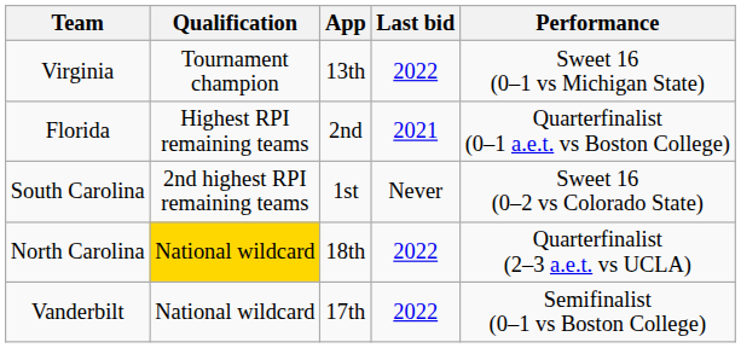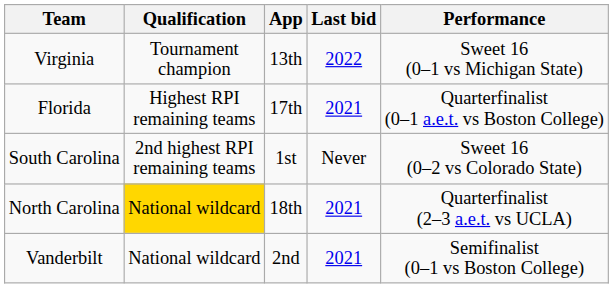Florida | App: 2nd -> 17th
North Carolina | Last bid: 2022 -> 2021
Vanderbilt | App: 17th -> 2nd
Vanderbilt | Last bid: 2022 -> 2021
